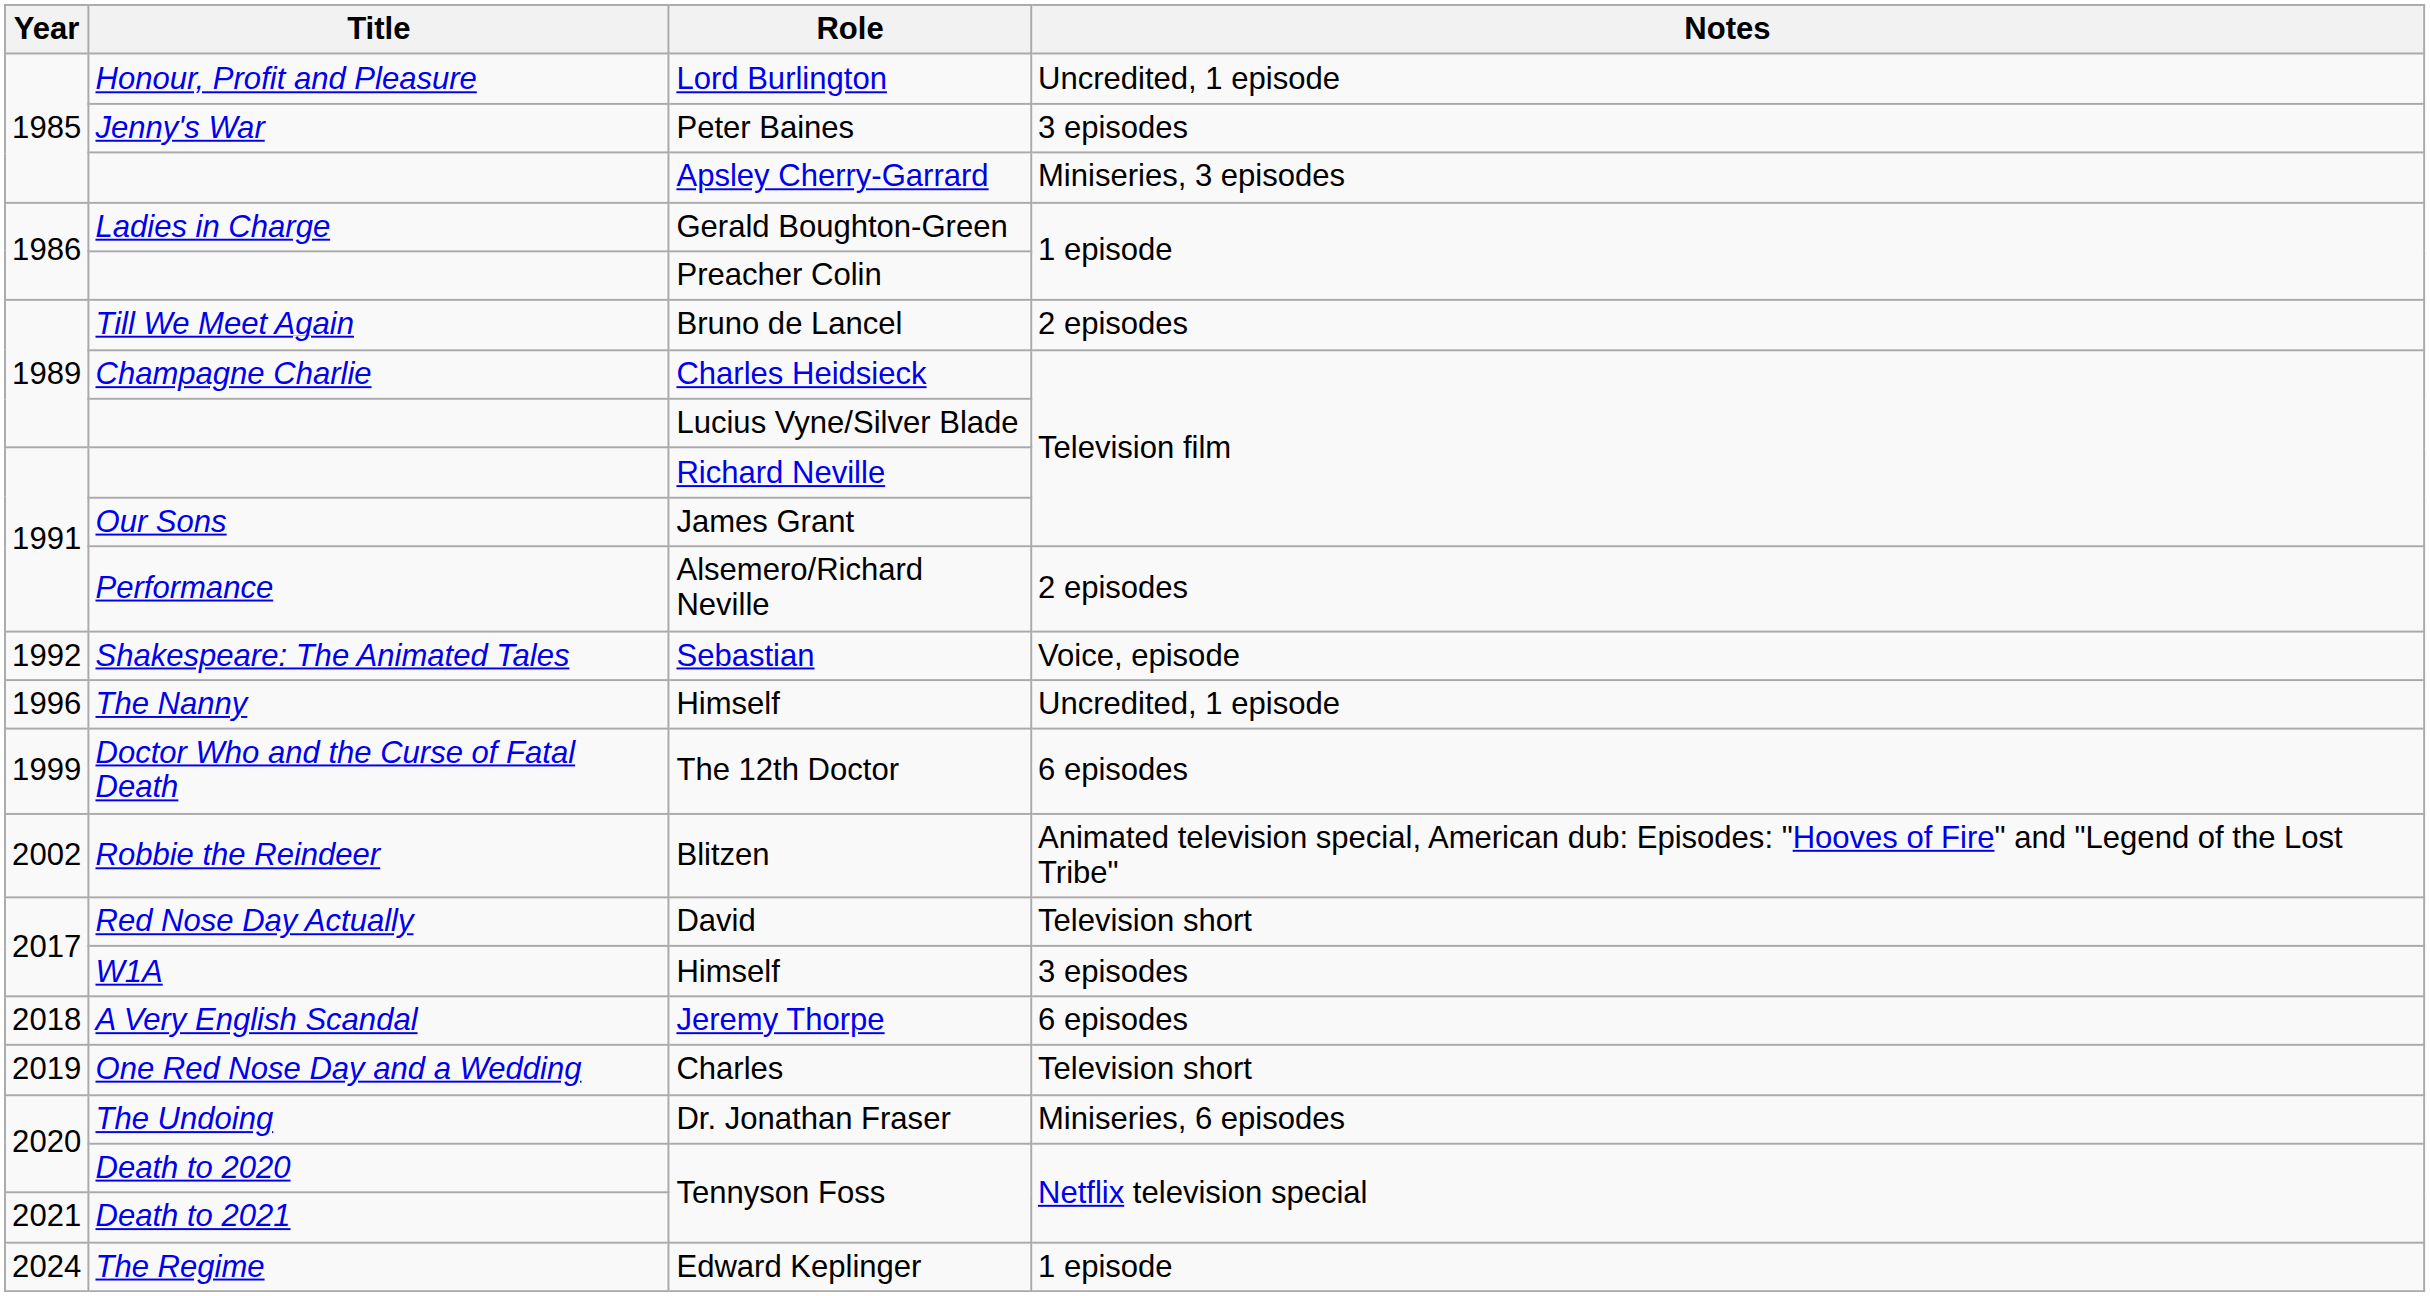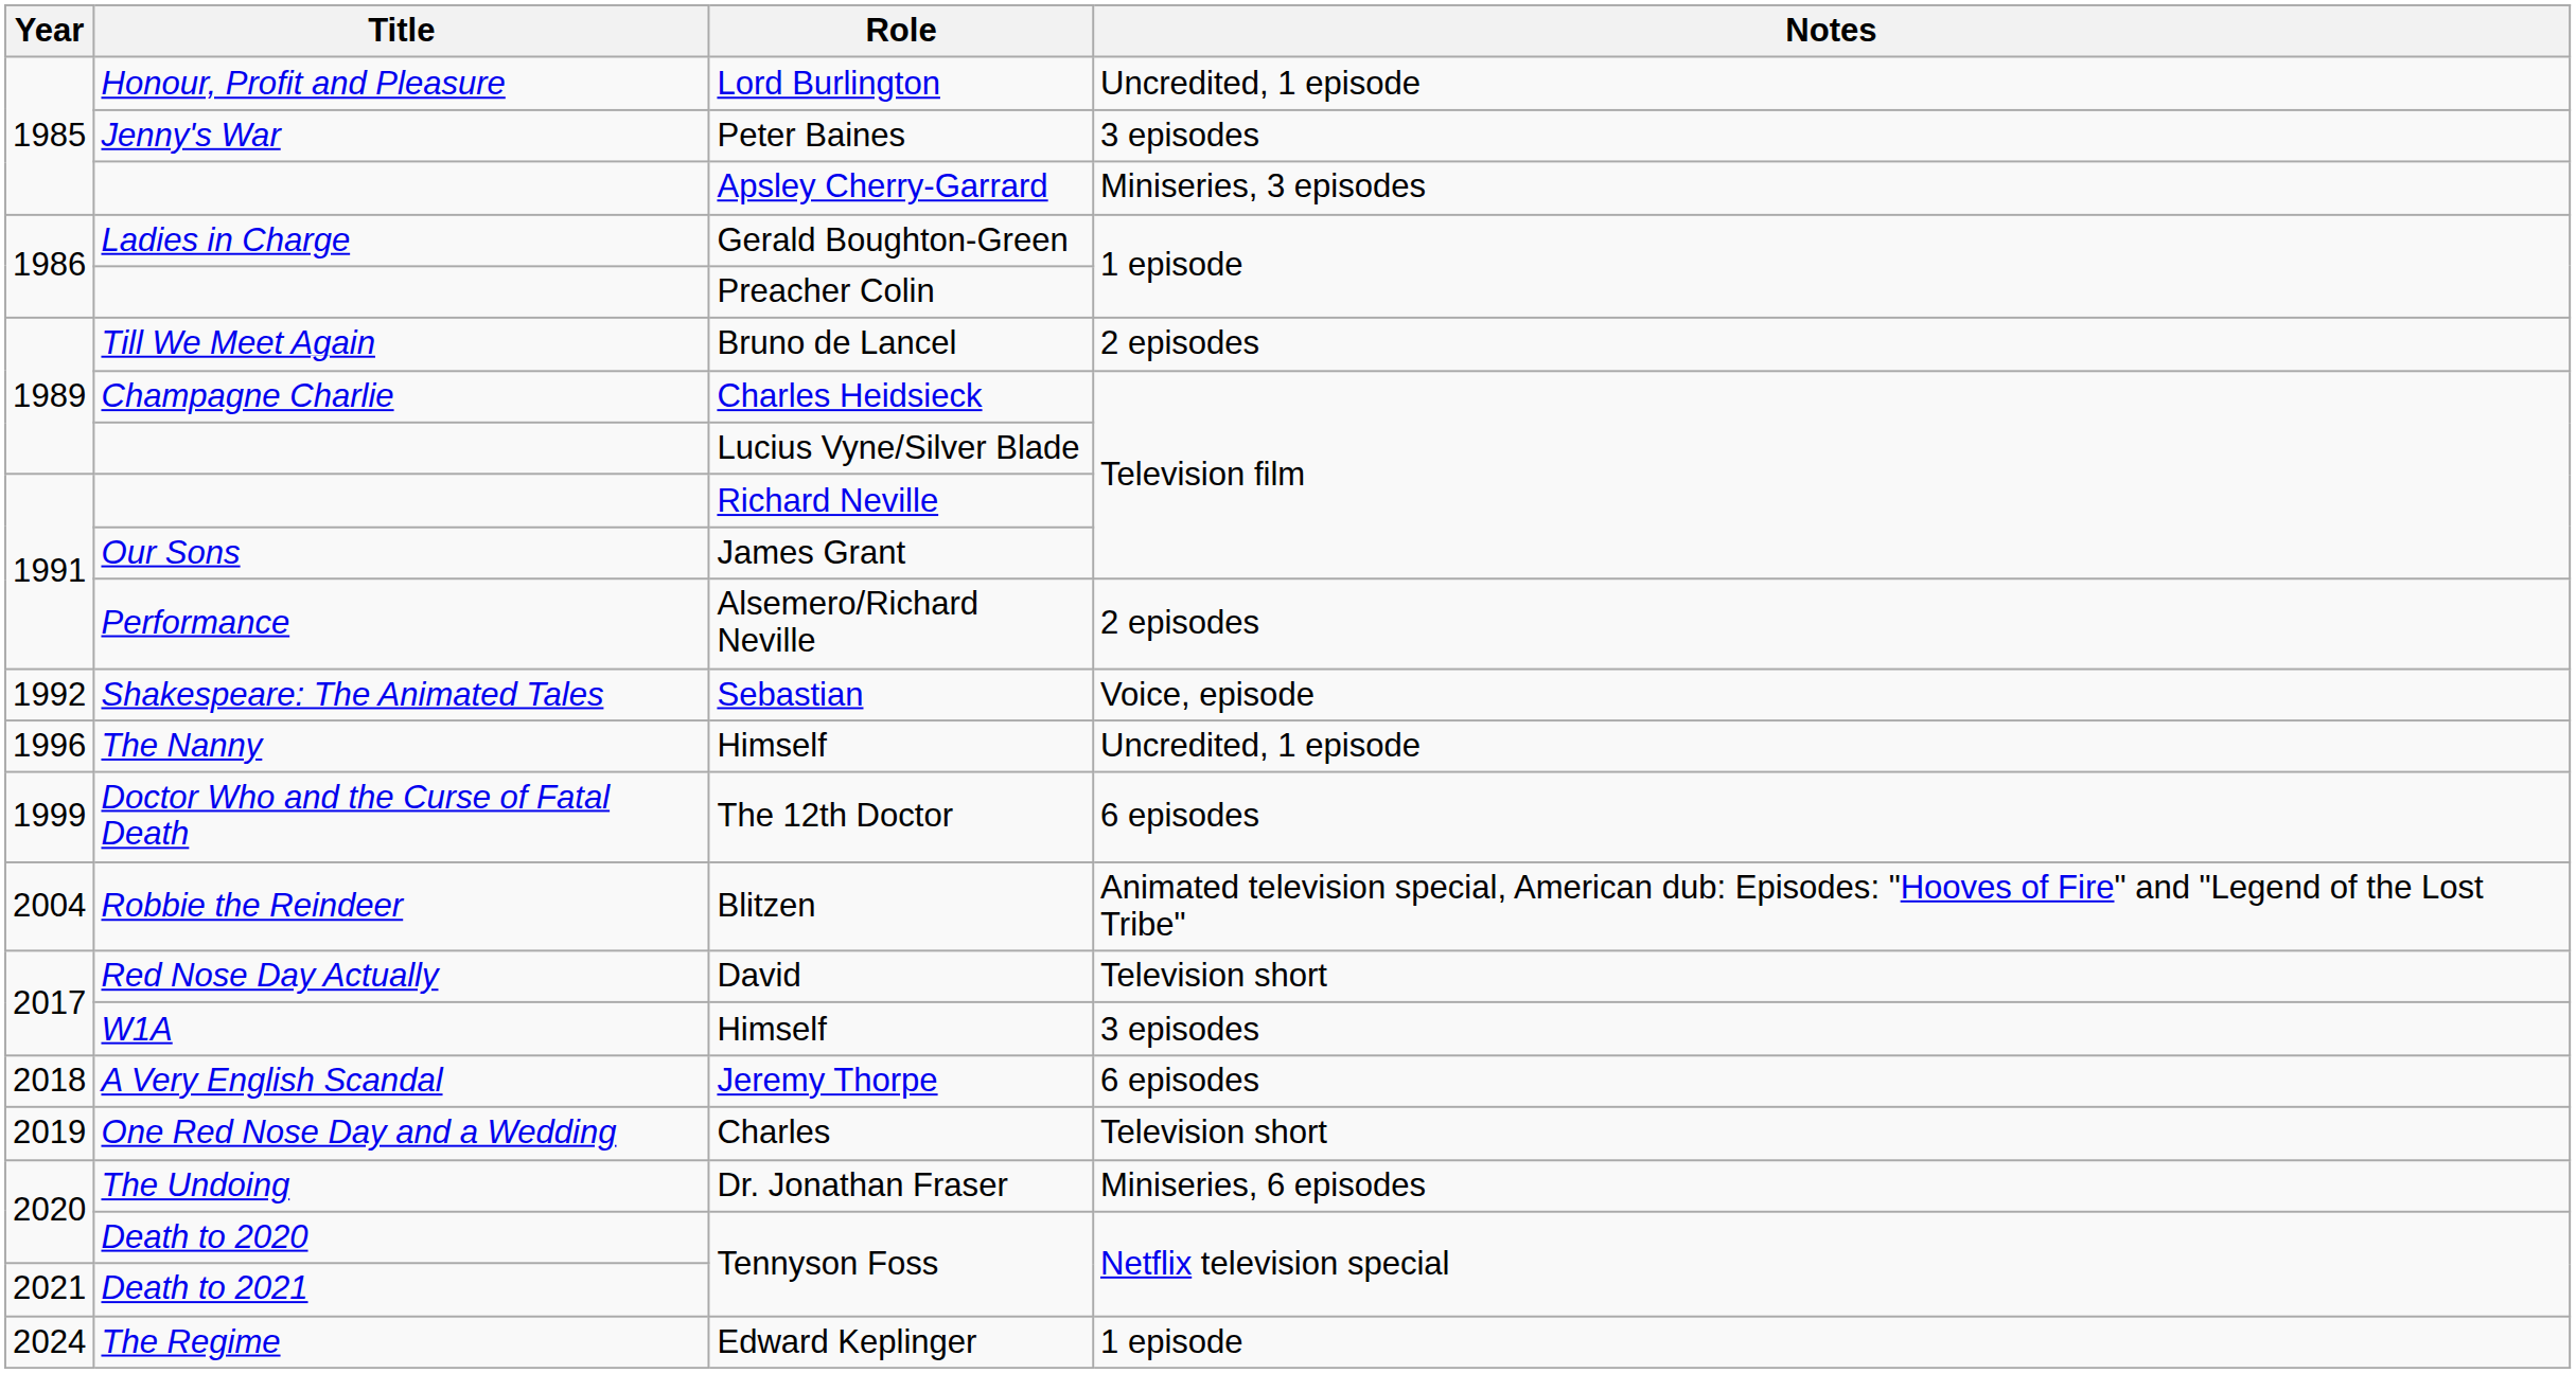Blitzen | Year: 2002 -> 2004
